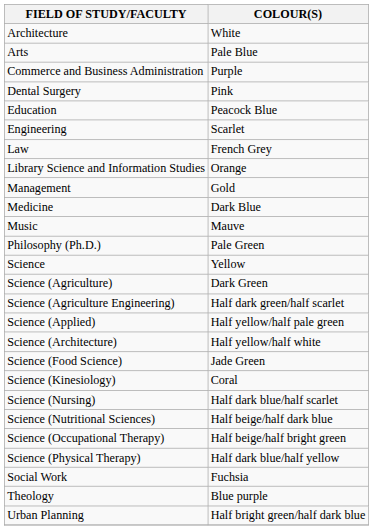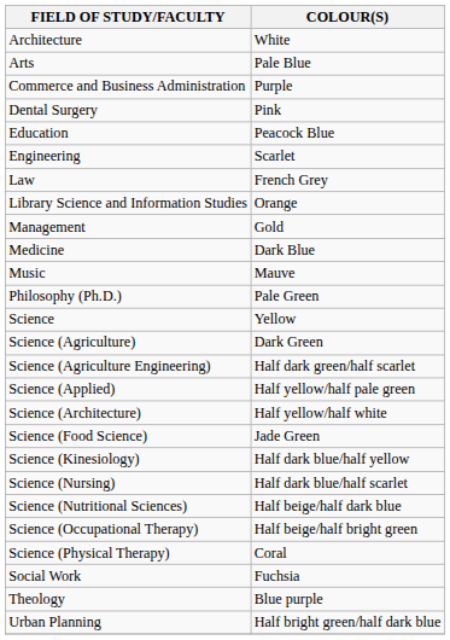Science (Kinesiology) | COLOUR(S): Coral -> Half dark blue/half yellow
Science (Physical Therapy) | COLOUR(S): Half dark blue/half yellow -> Coral
